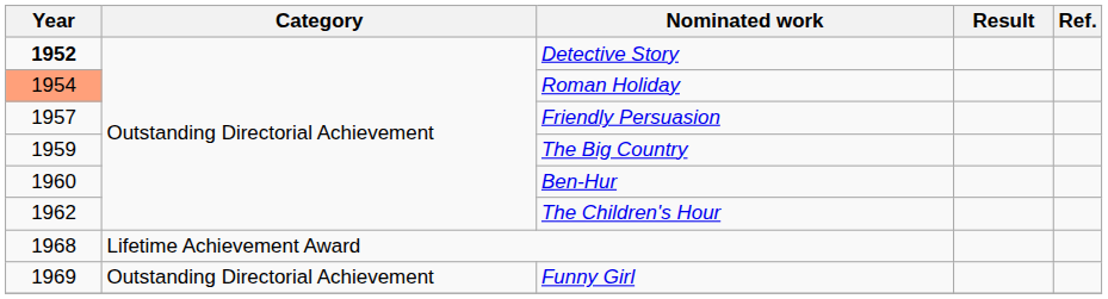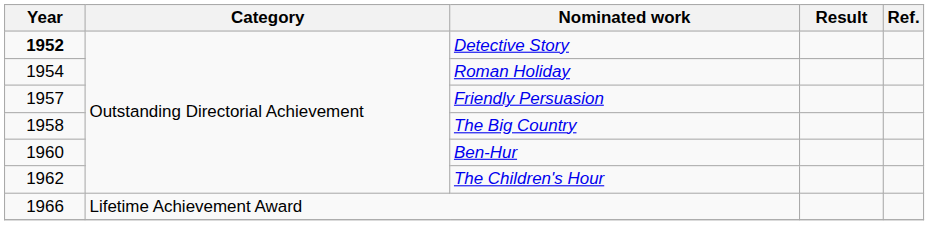Roman Holiday | Year: lightsalmon background -> no background
The Big Country | Year: 1959 -> 1958
Lifetime Achievement Award | Year: 1968 -> 1966
- row: 1969 | Outstanding Directorial Achievement | Funny Girl
